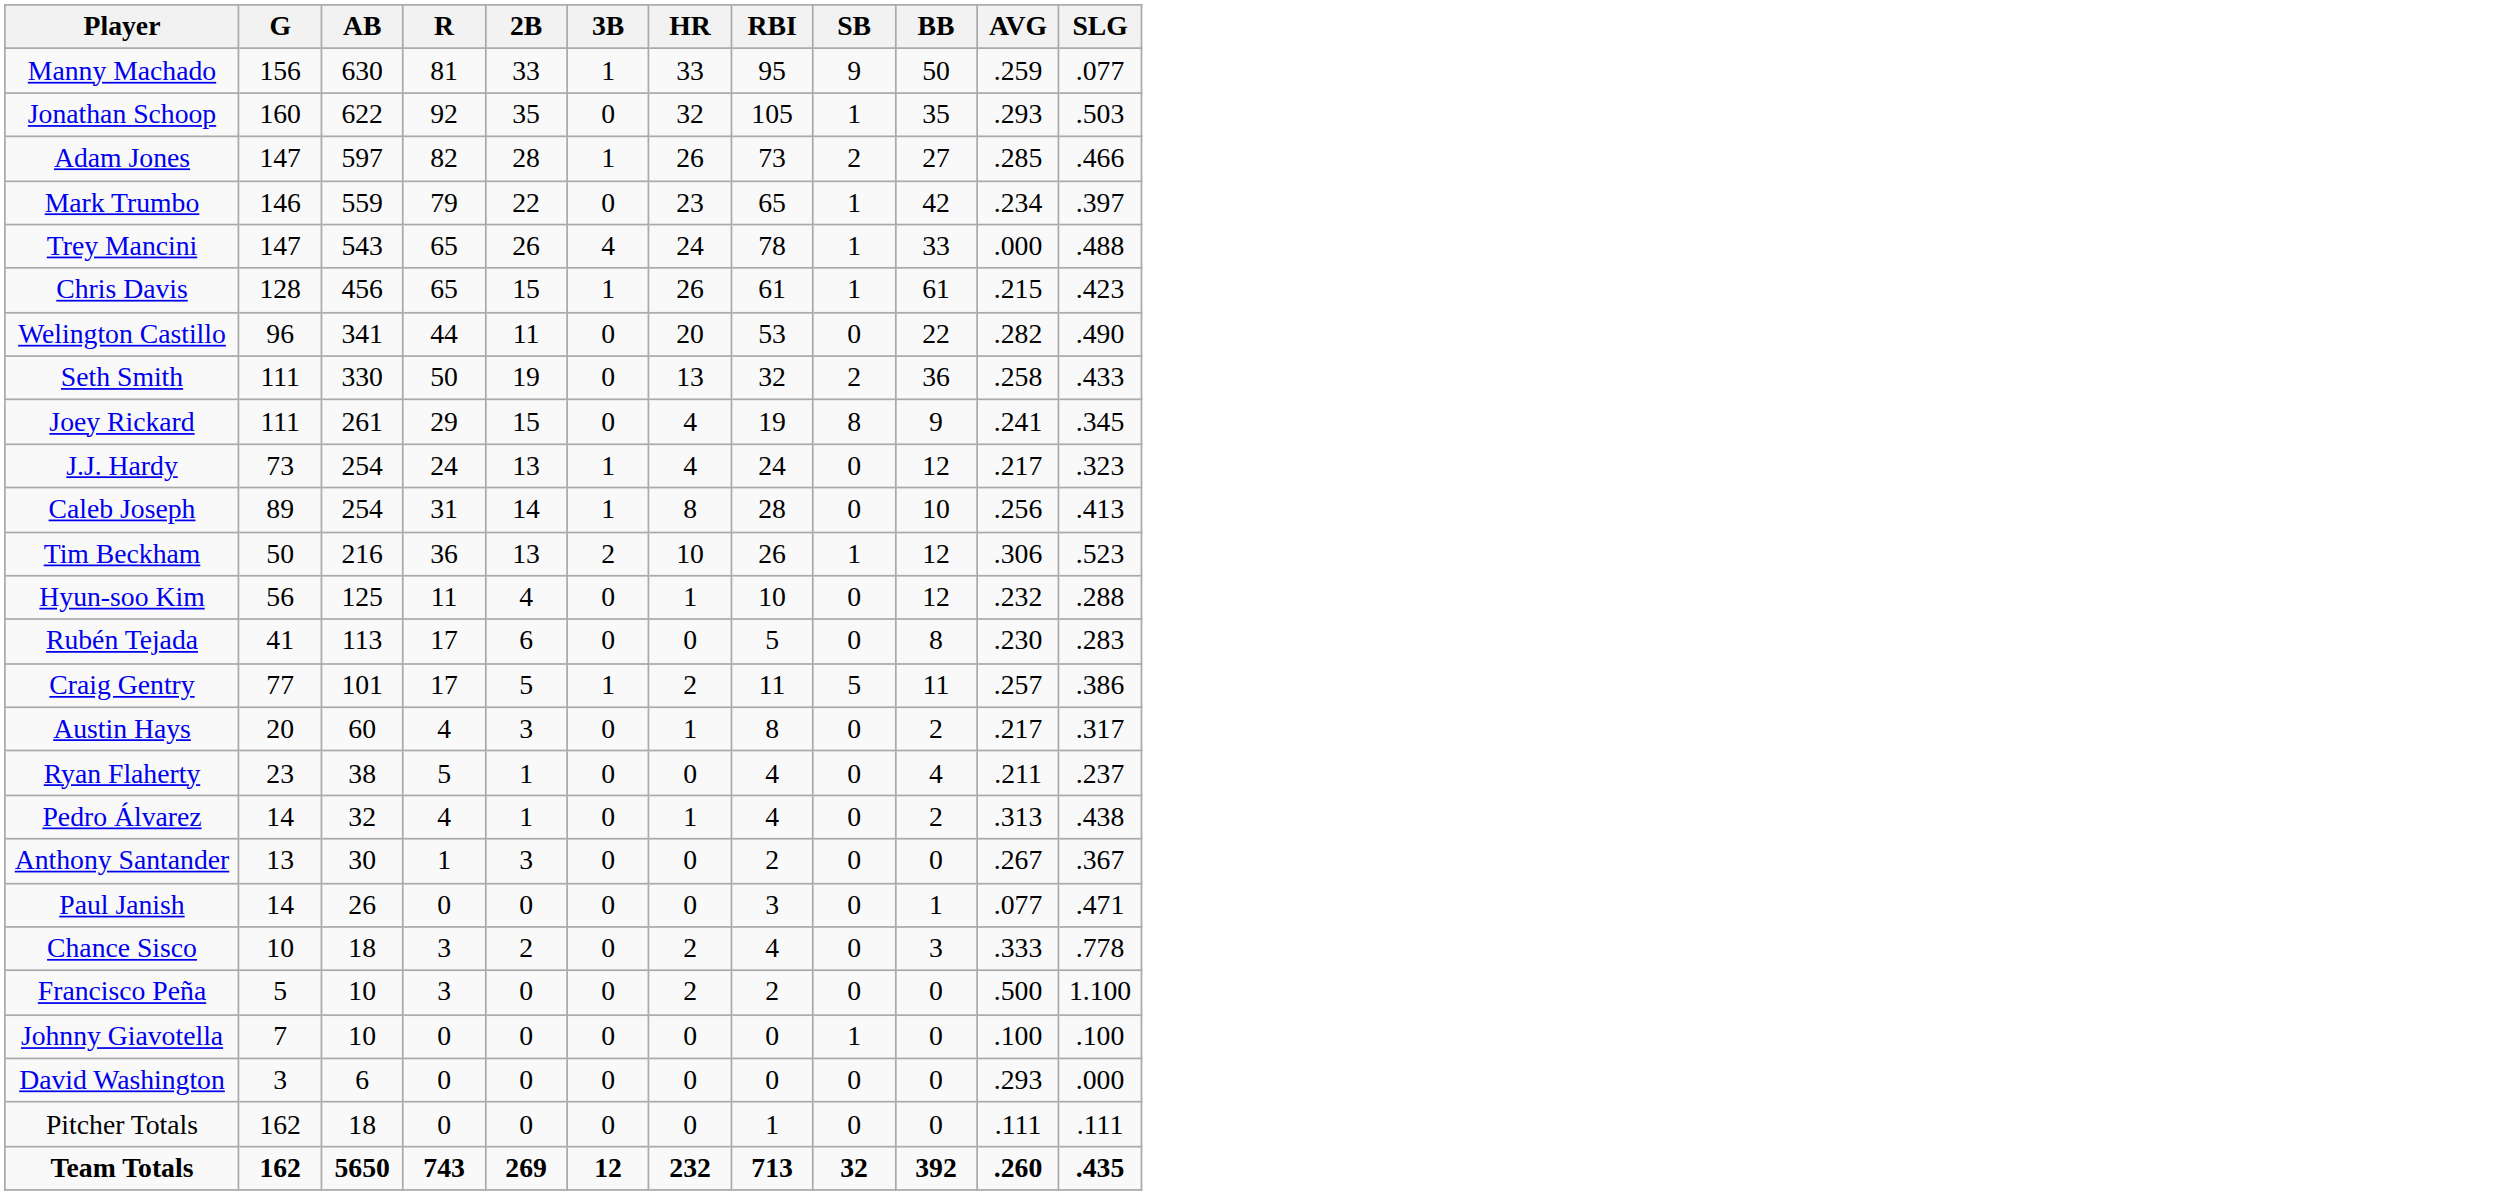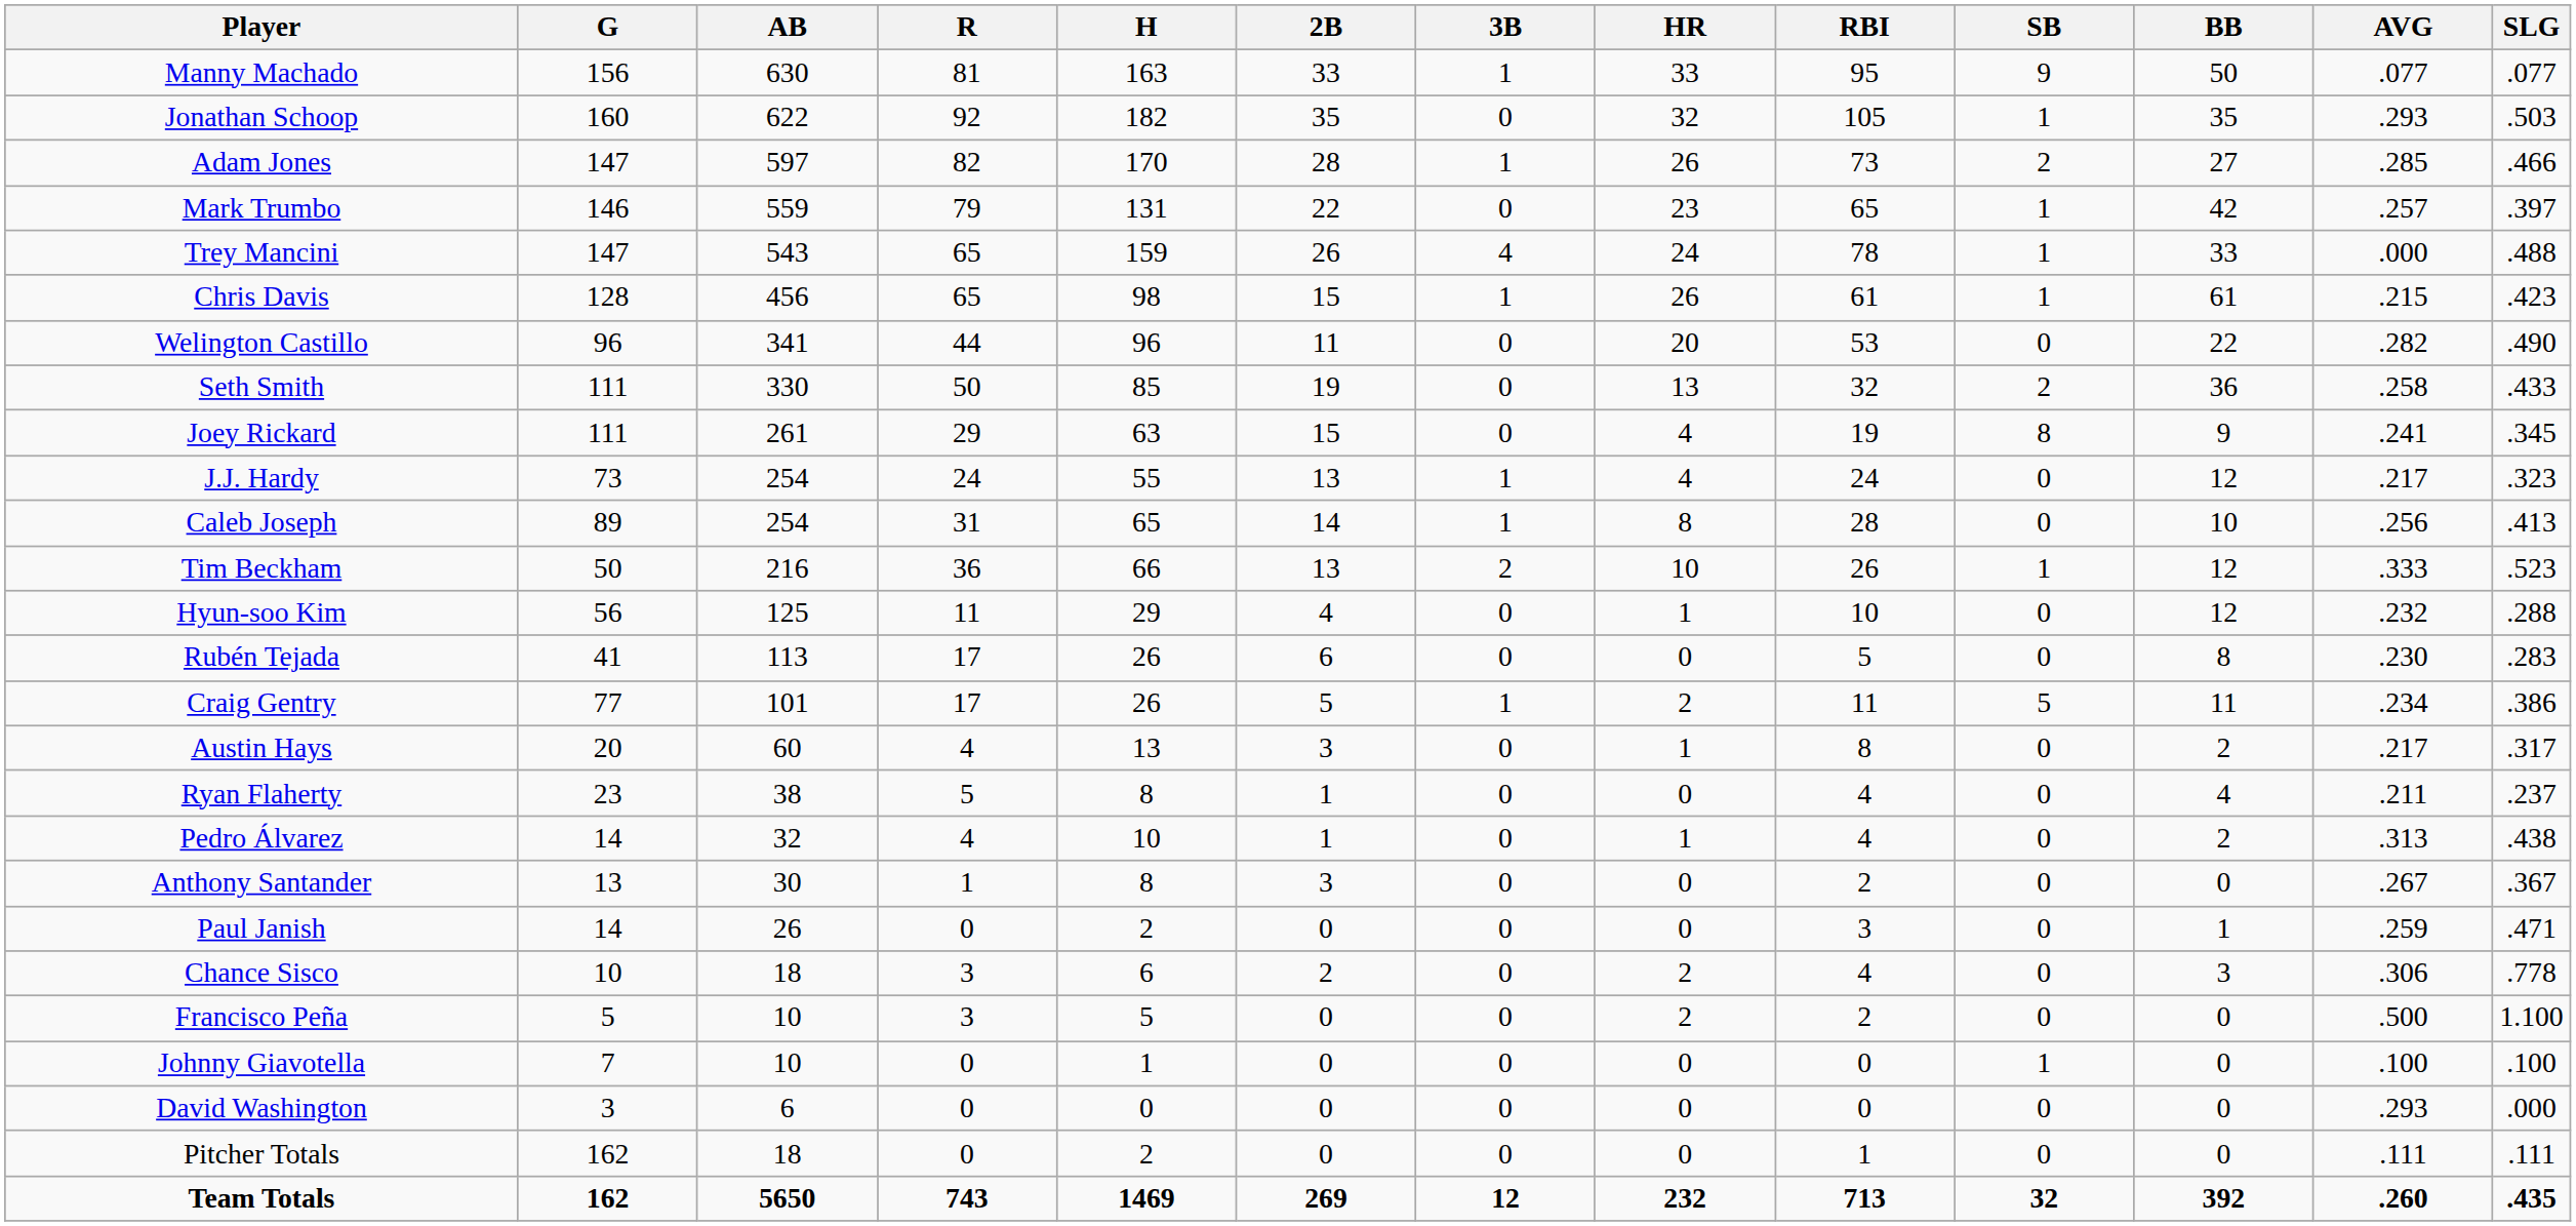+ column: H | 163 | 182 | 170 | 131 | 159 | 98 | 96 | 85 | 63 | 55 | 65 | 66 | 29 | 26 | 26 | 13 | 8 | 10 | 8 | 2 | 6 | 5 | 1 | 0 | 2 | 1469
Manny Machado | AVG: .259 -> .077
Mark Trumbo | AVG: .234 -> .257
Tim Beckham | AVG: .306 -> .333
Craig Gentry | AVG: .257 -> .234
Paul Janish | AVG: .077 -> .259
Chance Sisco | AVG: .333 -> .306
